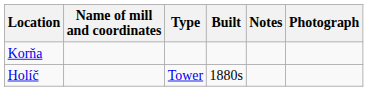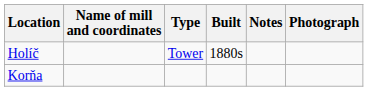rows swapped: Korňa <-> Holíč
